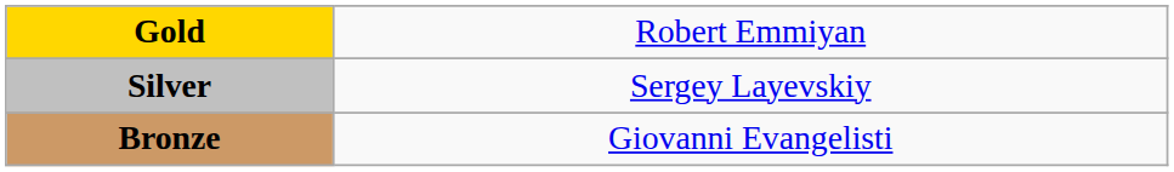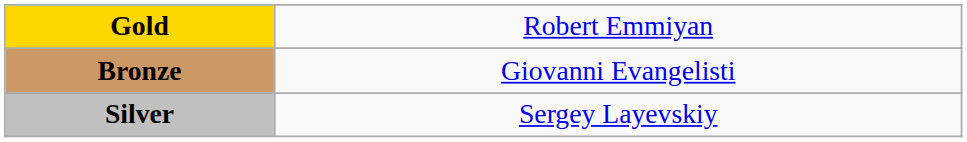rows swapped: Silver <-> Bronze
